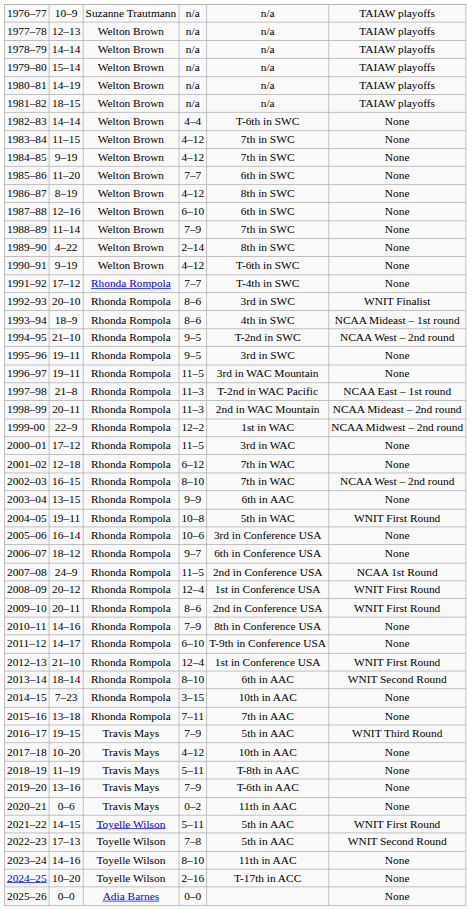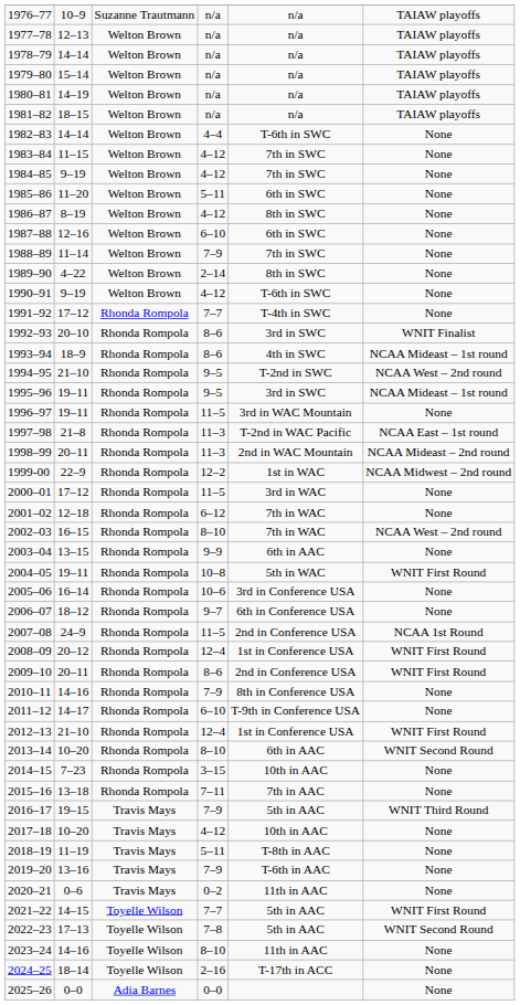1985–86 | column 4: 7–7 -> 5–11
1995–96 | column 6: None -> NCAA Mideast – 1st round
2013–14 | column 2: 18–14 -> 10–20
2021–22 | column 4: 5–11 -> 7–7
2024–25 | column 2: 10–20 -> 18–14
